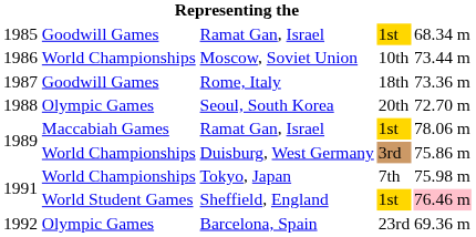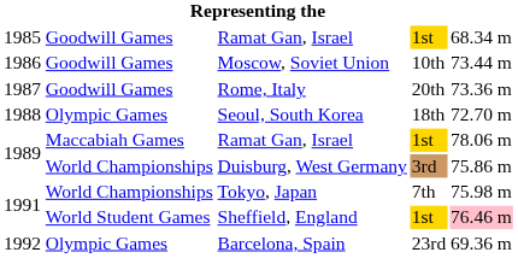Moscow, Soviet Union | column 2: World Championships -> Goodwill Games
Rome, Italy | column 4: 18th -> 20th
Seoul, South Korea | column 4: 20th -> 18th
